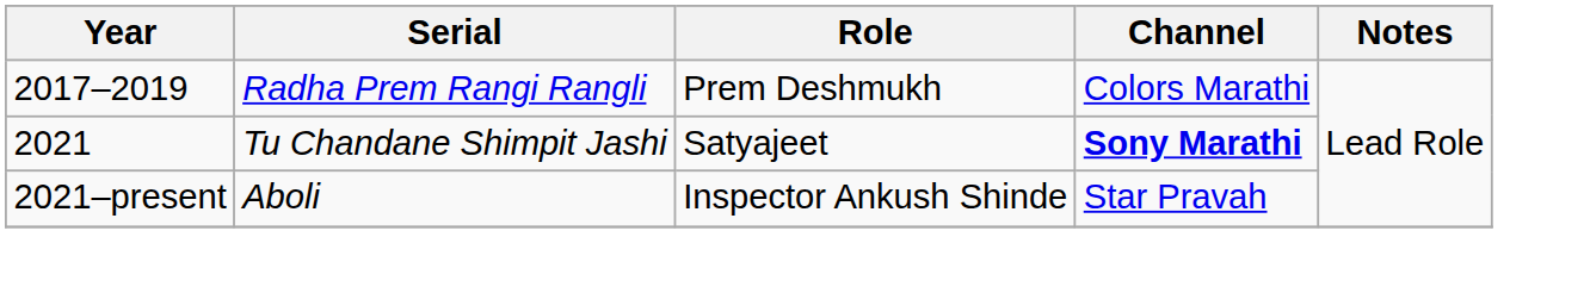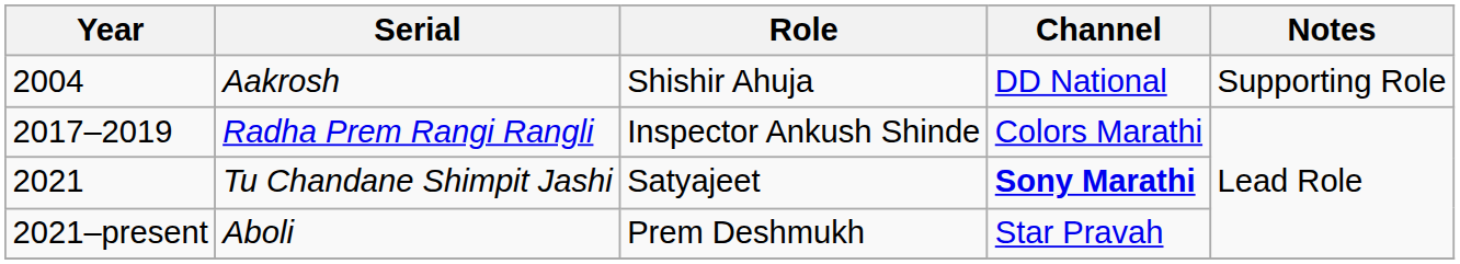+ row: 2004 | Aakrosh | Shishir Ahuja | DD National | Supporting Role
Radha Prem Rangi Rangli | Role: Prem Deshmukh -> Inspector Ankush Shinde
Aboli | Role: Inspector Ankush Shinde -> Prem Deshmukh
